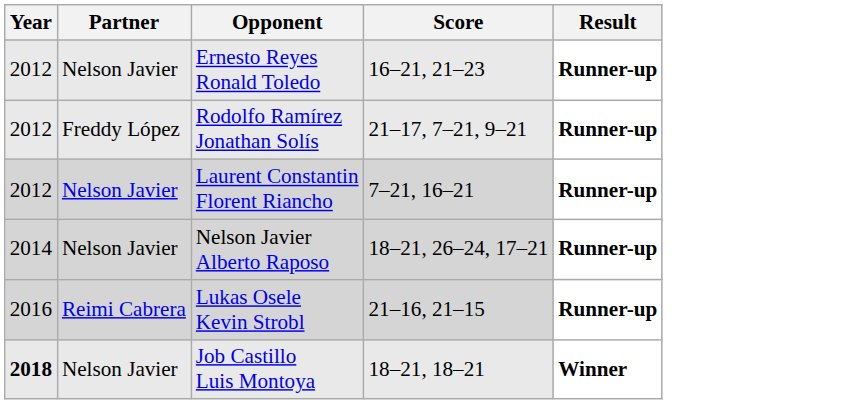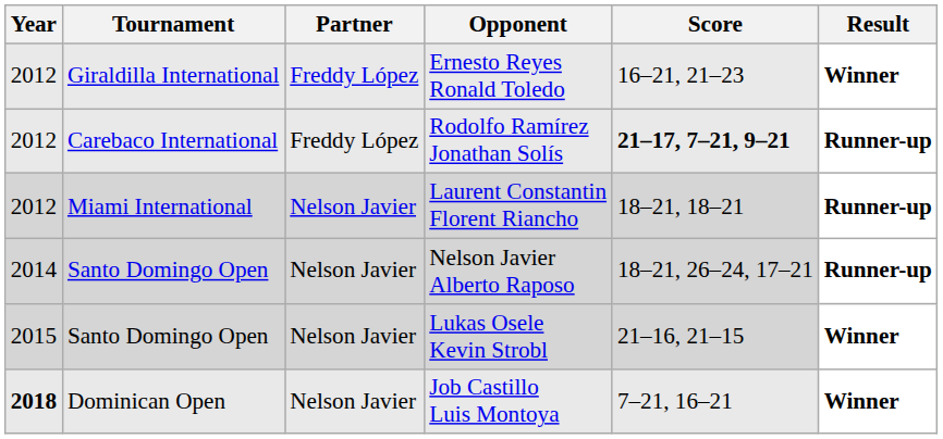+ column: Tournament | Giraldilla International | Carebaco International | Miami International | Santo Domingo Open | Santo Domingo Open | Dominican Open
Ernesto Reyes Ronald Toledo | Partner: Nelson Javier -> Freddy López
Ernesto Reyes Ronald Toledo | Result: Runner-up -> Winner
Rodolfo Ramírez Jonathan Solís | Score: normal -> bold
Laurent Constantin Florent Riancho | Score: 7–21, 16–21 -> 18–21, 18–21
Lukas Osele Kevin Strobl | Year: 2016 -> 2015
Lukas Osele Kevin Strobl | Partner: Reimi Cabrera -> Nelson Javier
Lukas Osele Kevin Strobl | Result: Runner-up -> Winner
Job Castillo Luis Montoya | Score: 18–21, 18–21 -> 7–21, 16–21
